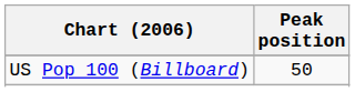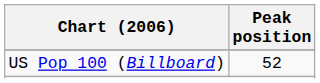US Pop 100 (Billboard) | Peak position: 50 -> 52
